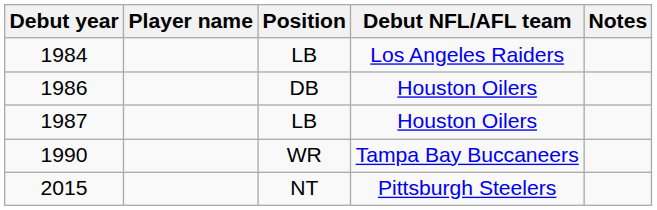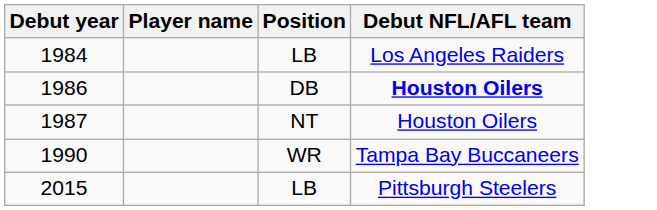- column: Notes
1986 | Debut NFL/AFL team: normal -> bold
1987 | Position: LB -> NT
2015 | Position: NT -> LB
